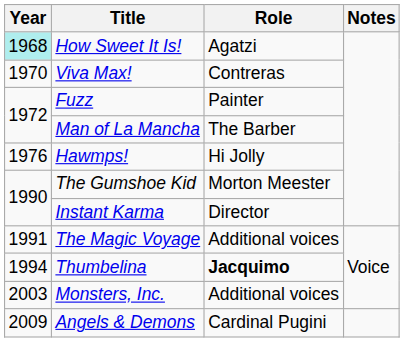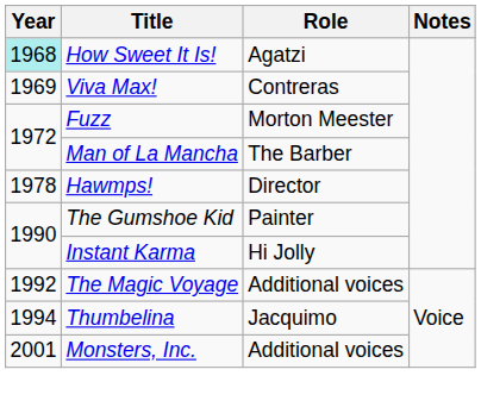Viva Max! | Year: 1970 -> 1969
Fuzz | Role: Painter -> Morton Meester
Hawmps! | Year: 1976 -> 1978
Hawmps! | Role: Hi Jolly -> Director
The Gumshoe Kid | Role: Morton Meester -> Painter
Instant Karma | Role: Director -> Hi Jolly
The Magic Voyage | Year: 1991 -> 1992
Thumbelina | Role: bold -> normal
Monsters, Inc. | Year: 2003 -> 2001
- row: 2009 | Angels & Demons | Cardinal Pugini
